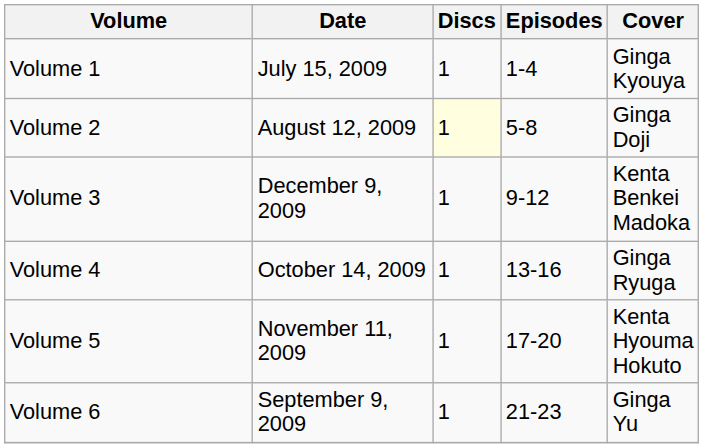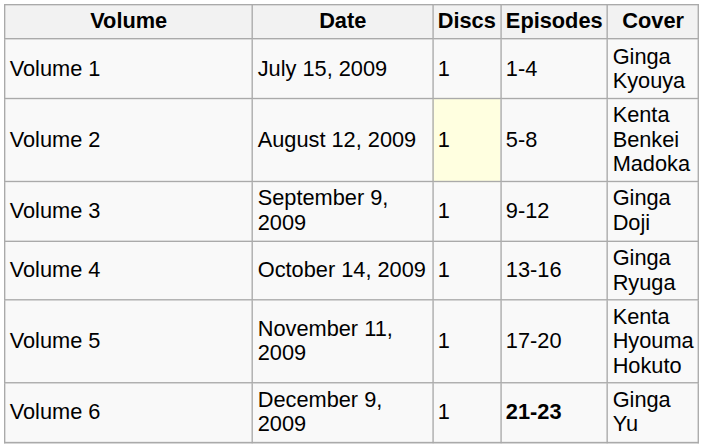Volume 2 | Cover: Ginga Doji -> Kenta Benkei Madoka
Volume 3 | Date: December 9, 2009 -> September 9, 2009
Volume 3 | Cover: Kenta Benkei Madoka -> Ginga Doji
Volume 6 | Date: September 9, 2009 -> December 9, 2009
Volume 6 | Episodes: normal -> bold
